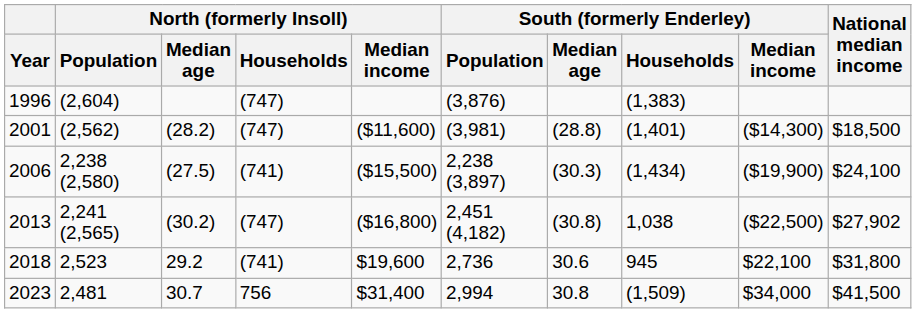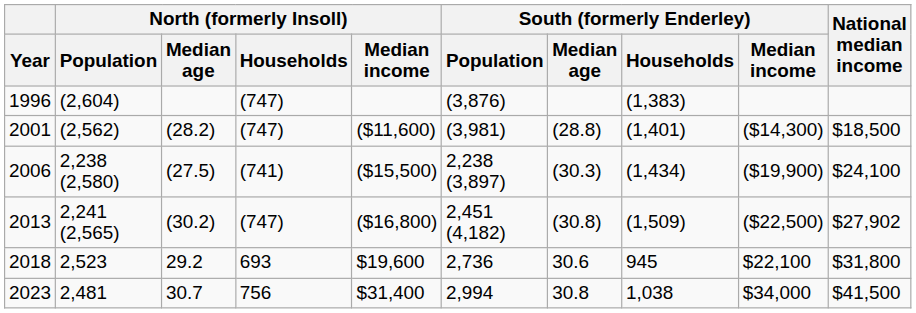2013 | South (formerly Enderley) / Households: 1,038 -> (1,509)
2018 | North (formerly Insoll) / Households: (741) -> 693
2023 | South (formerly Enderley) / Households: (1,509) -> 1,038
